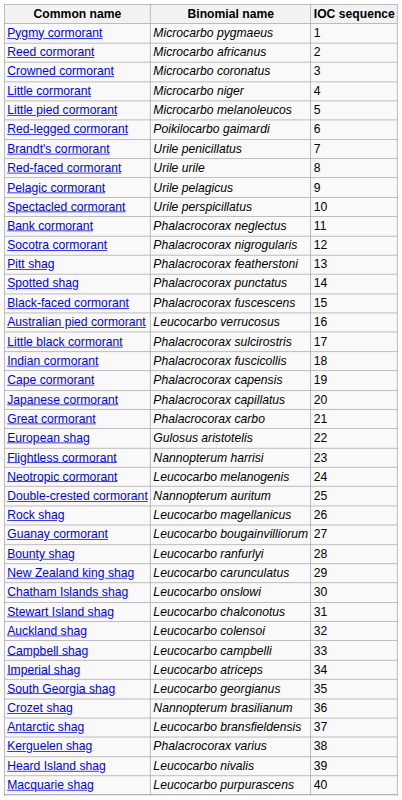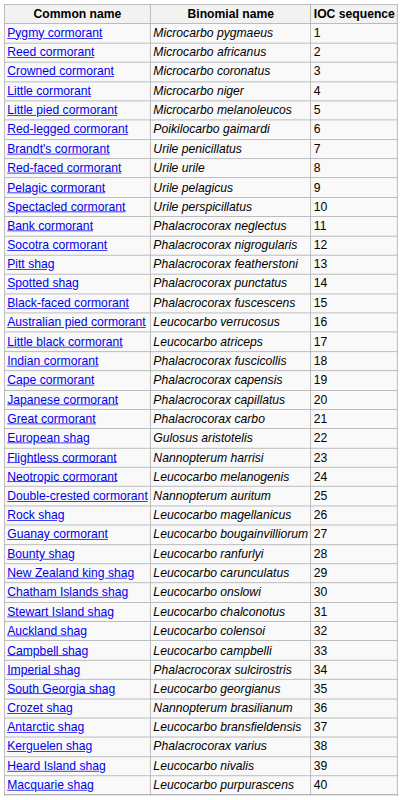Little black cormorant | Binomial name: Phalacrocorax sulcirostris -> Leucocarbo atriceps
Imperial shag | Binomial name: Leucocarbo atriceps -> Phalacrocorax sulcirostris
